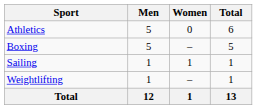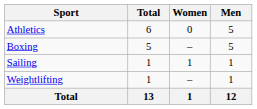columns swapped: Men <-> Total
